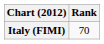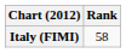Italy (FIMI) | Rank: 70 -> 58
